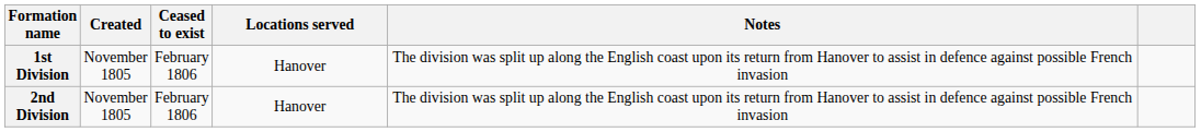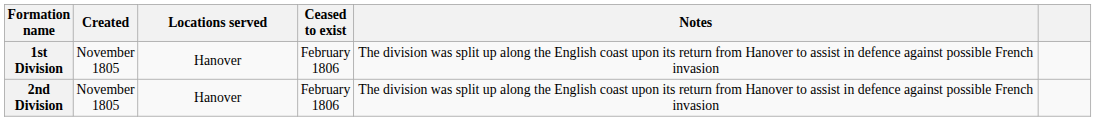columns swapped: Ceased to exist <-> Locations served
